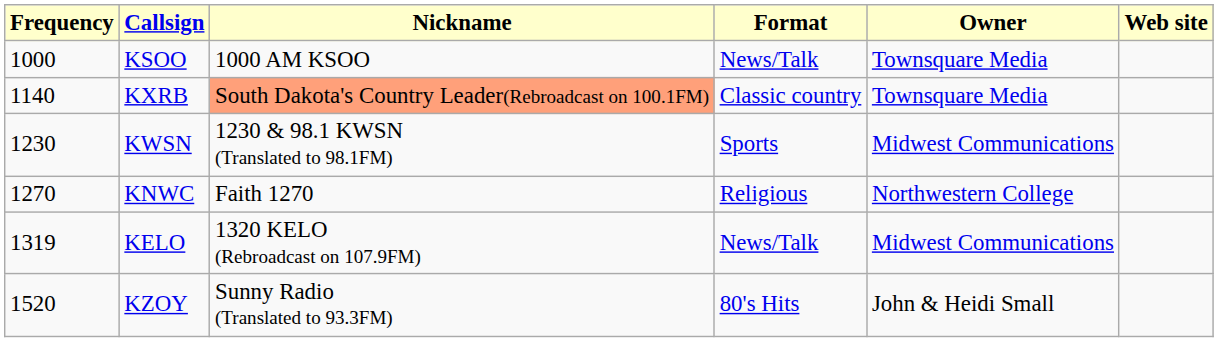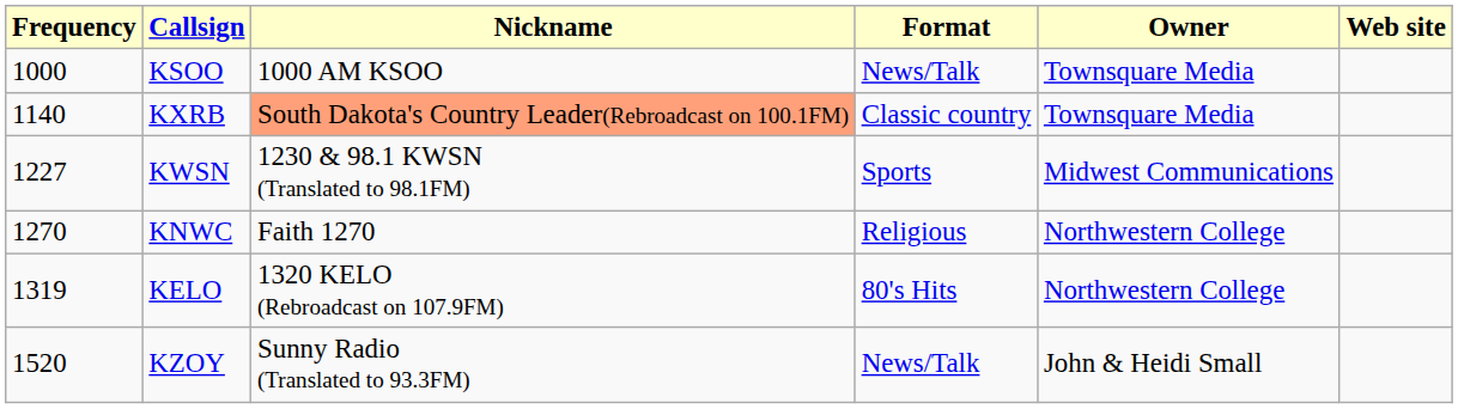KWSN | Frequency: 1230 -> 1227
KELO | Format: News/Talk -> 80's Hits
KELO | Owner: Midwest Communications -> Northwestern College
KZOY | Format: 80's Hits -> News/Talk
